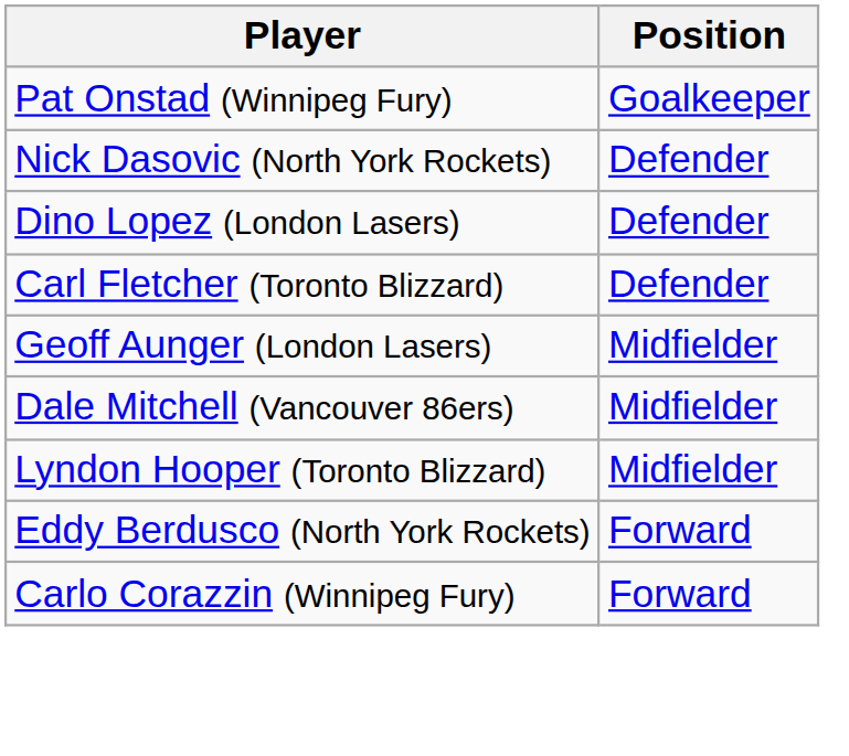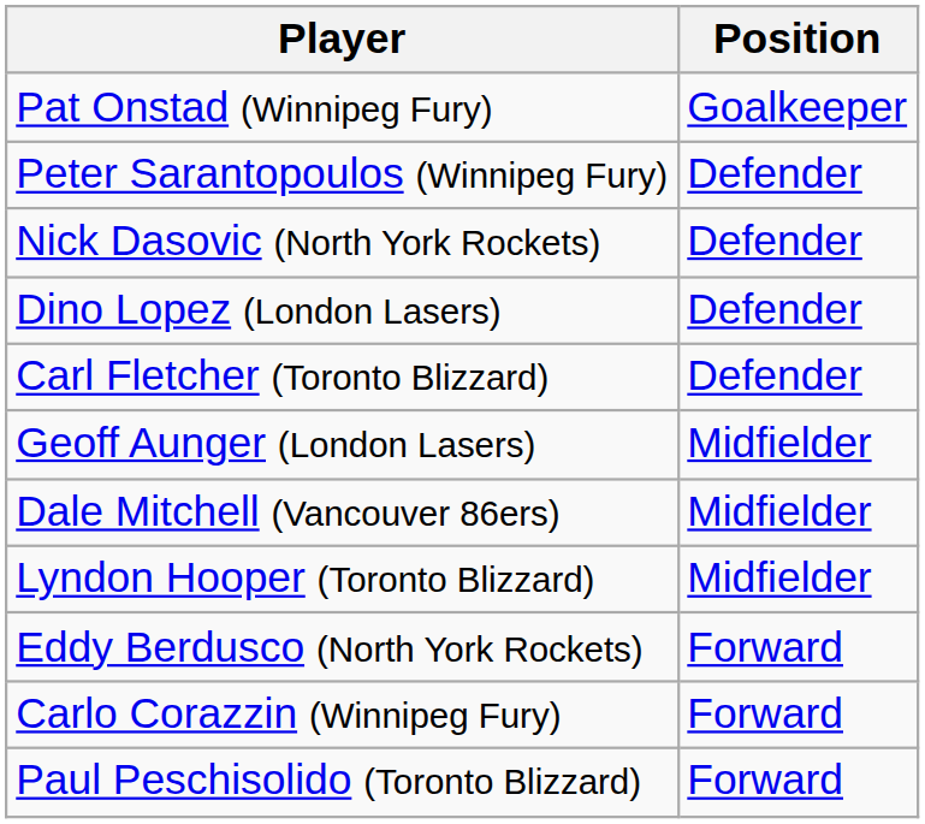+ row: Peter Sarantopoulos (Winnipeg Fury) | Defender
+ row: Paul Peschisolido (Toronto Blizzard) | Forward
